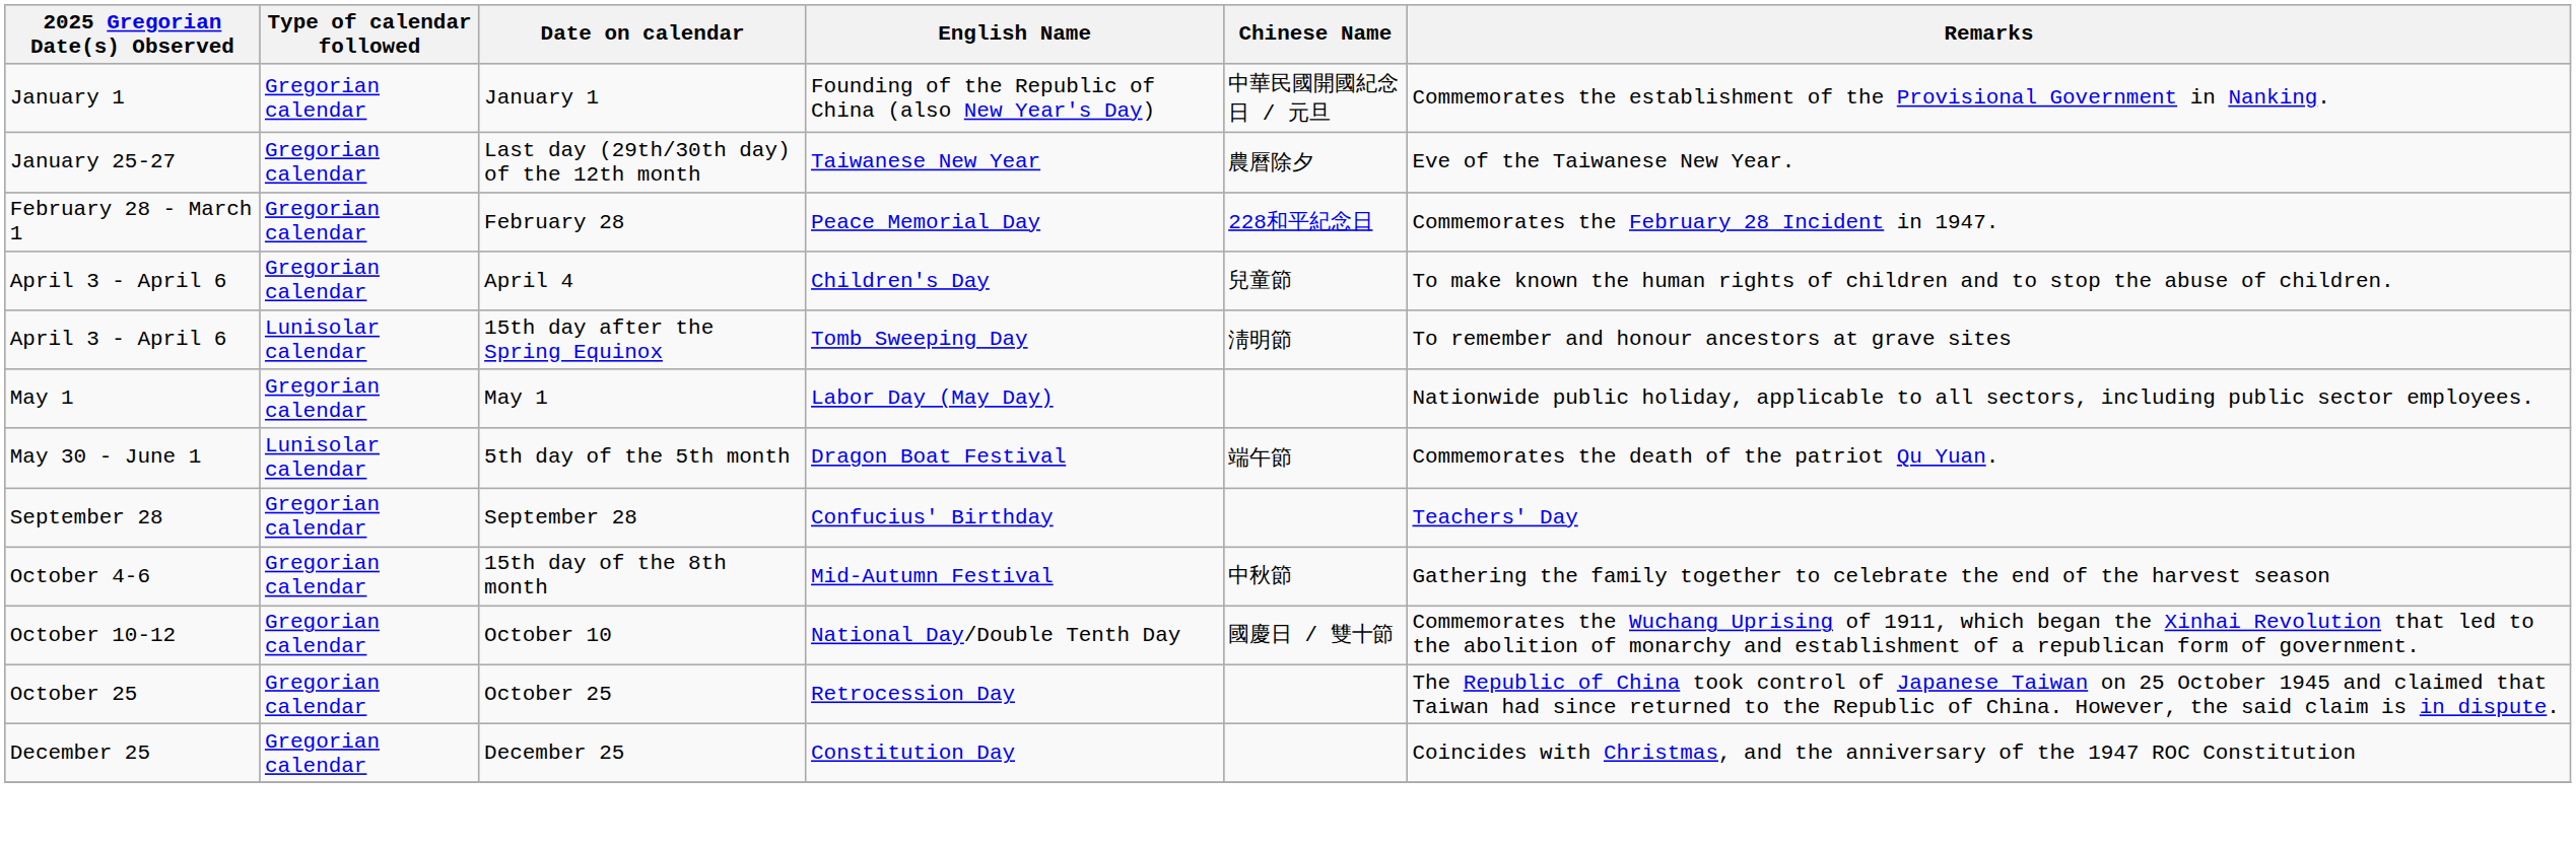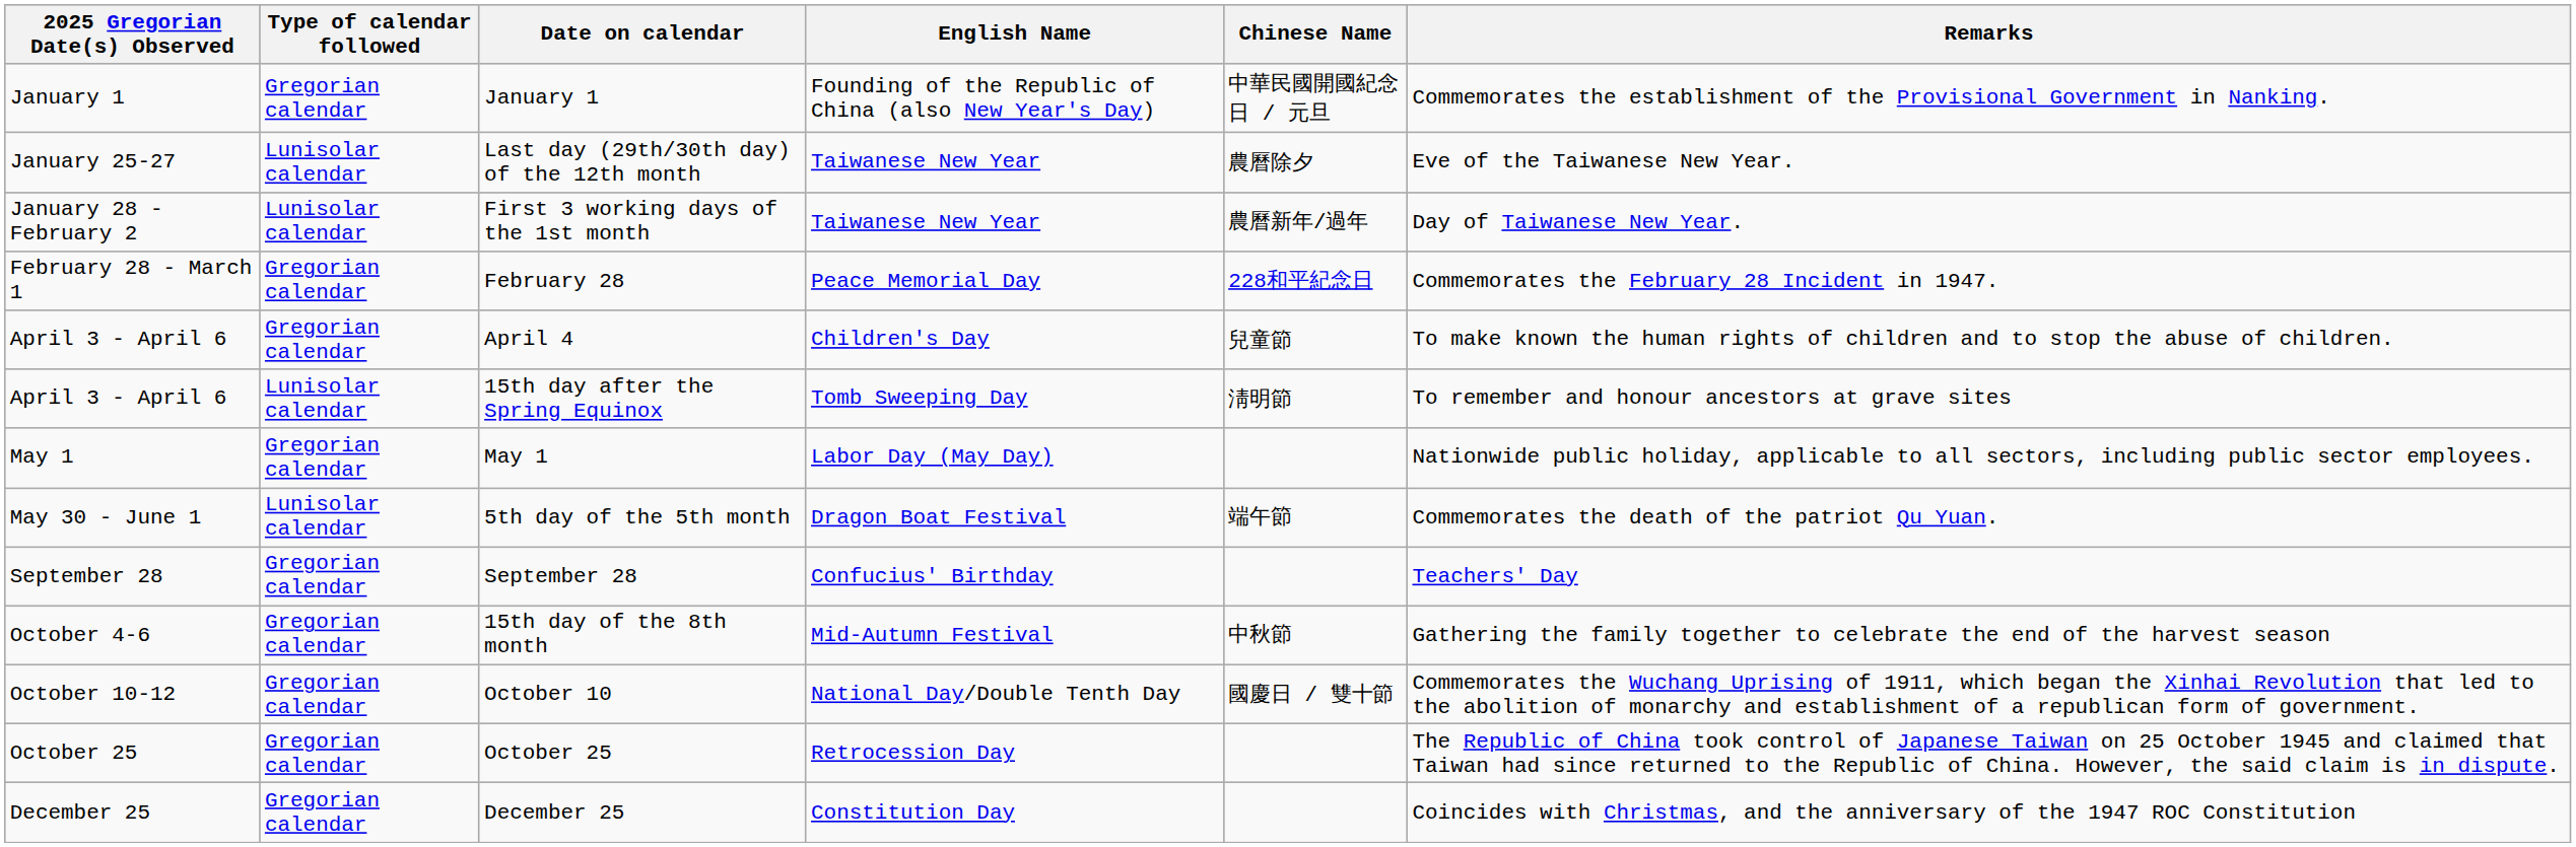Last day (29th/30th day) of the 12th month | Type of calendar followed: Gregorian calendar -> Lunisolar calendar
+ row: January 28 - February 2 | Lunisolar calendar | First 3 working days of the 1st month | Taiwanese New Year | 農曆新年/過年 | Day of Taiwanese New Year.
